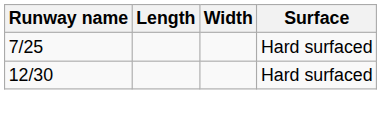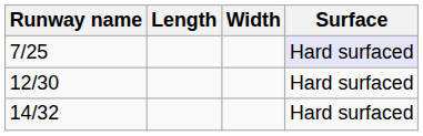7/25 | Surface: no background -> lavender background
+ row: 14/32 | Hard surfaced
